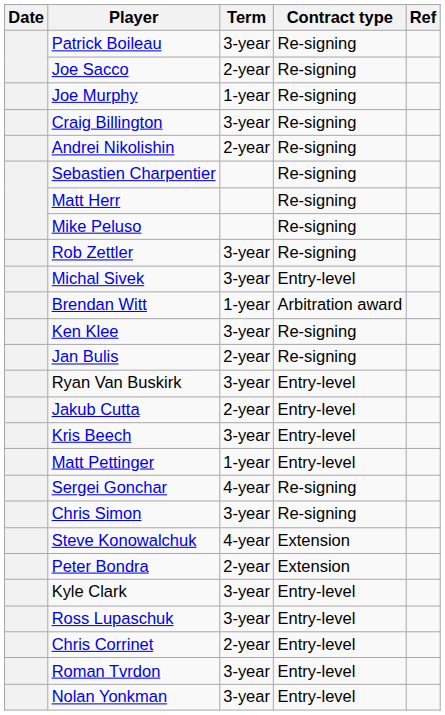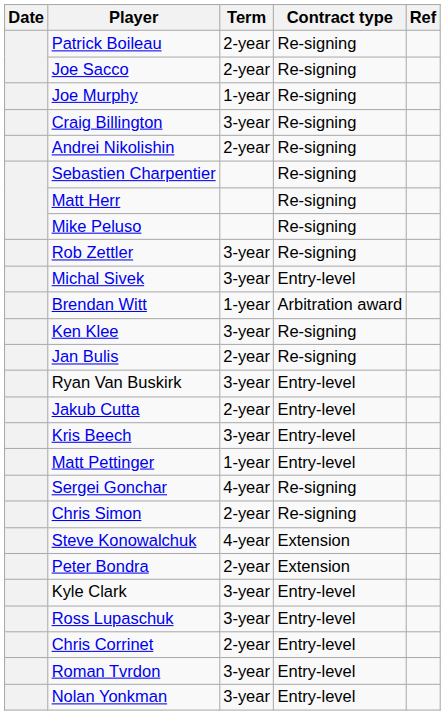Patrick Boileau | Term: 3-year -> 2-year
Chris Simon | Term: 3-year -> 2-year
